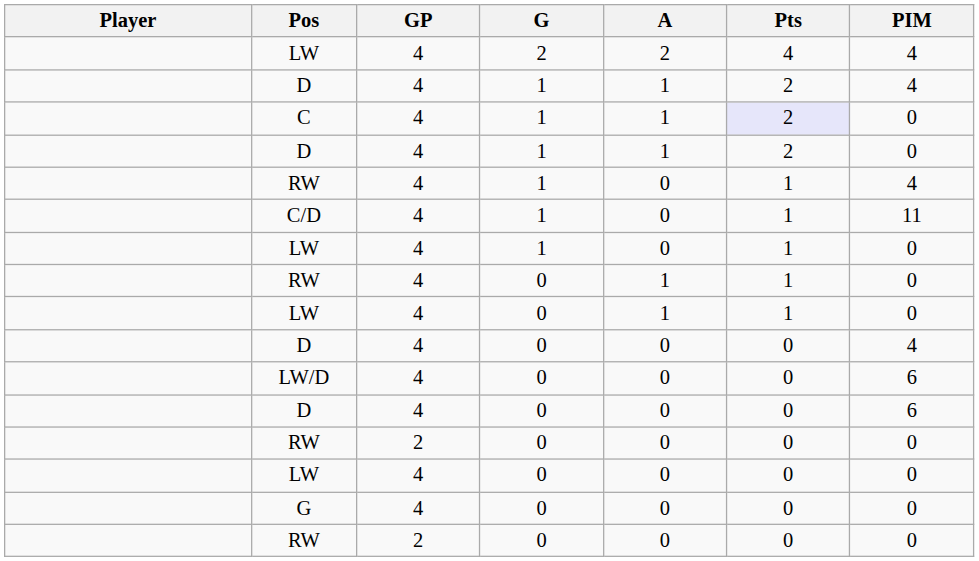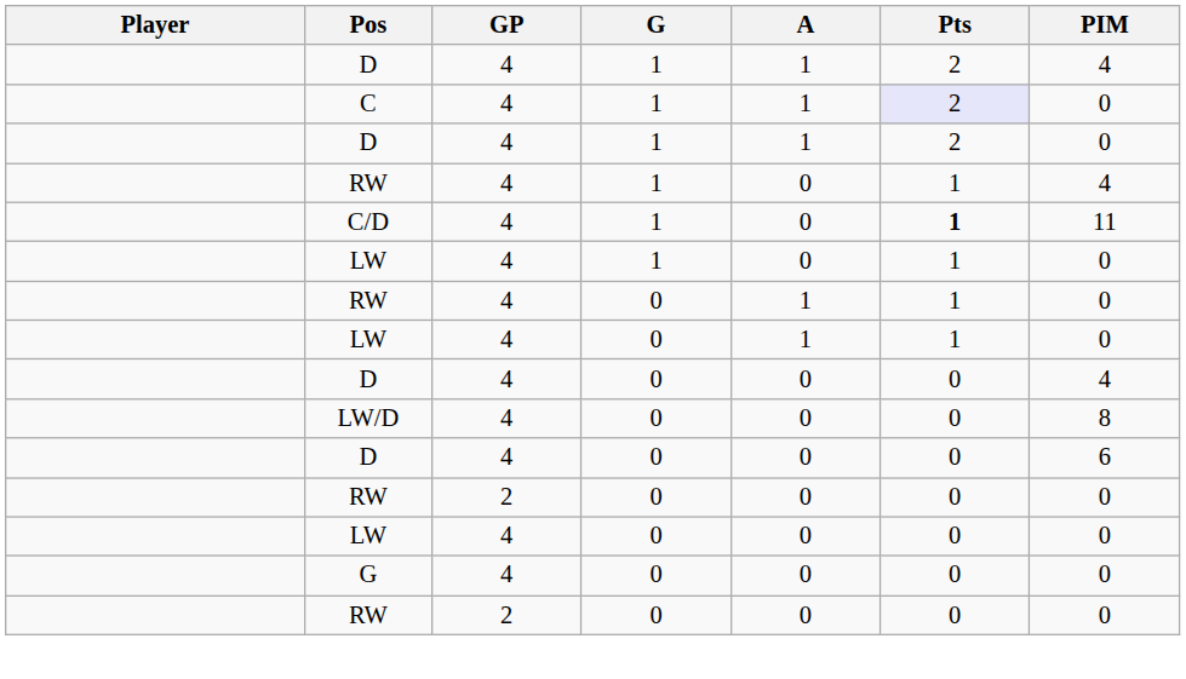- row: LW | 4 | 2 | 2 | 4 | 4
C/D | Pts: normal -> bold
LW/D | PIM: 6 -> 8
